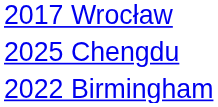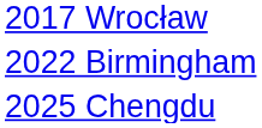rows swapped: 2022 Birmingham <-> 2025 Chengdu
